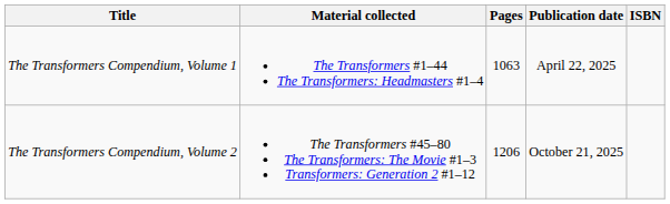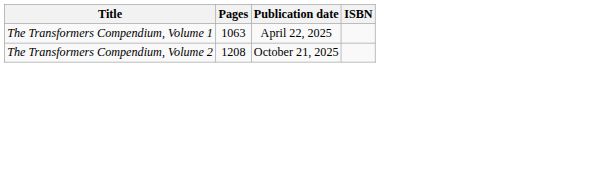- column: Material collected | The Transformers #1–44 The Transformers: Headmasters #1–4 | The Transformers #45–80 The Transformers: The Movie #1–3 Transformers: Generation 2 #1–12
The Transformers Compendium, Volume 2 | Pages: 1206 -> 1208
